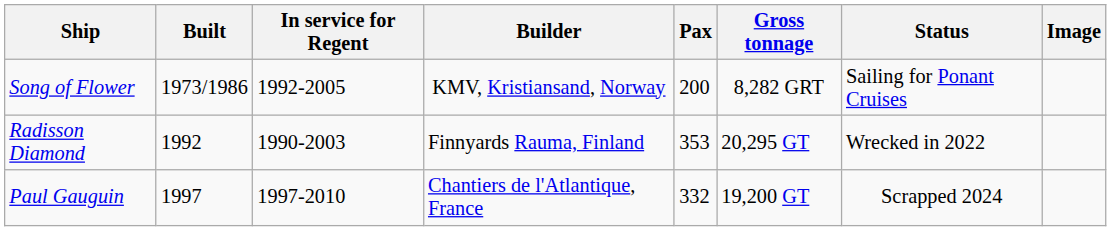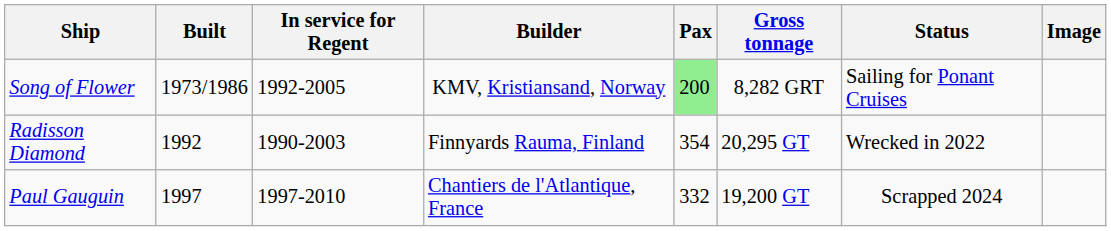Song of Flower | Pax: no background -> lightgreen background
Radisson Diamond | Pax: 353 -> 354
